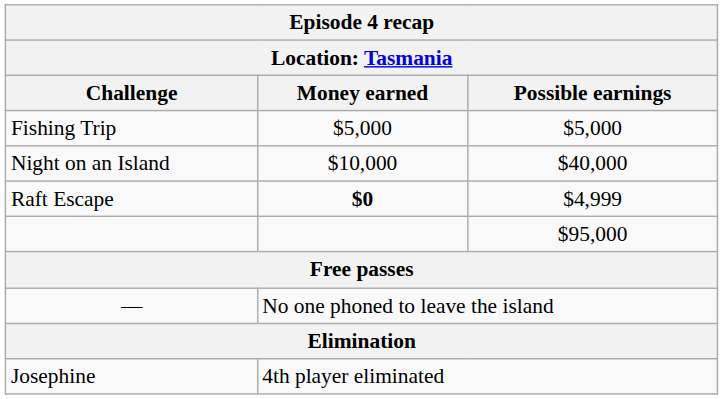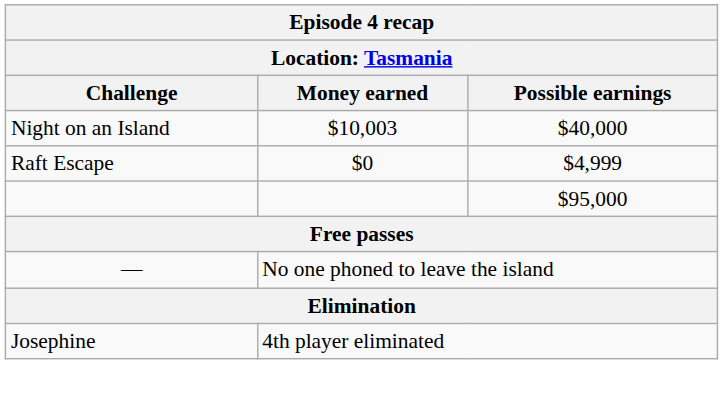- row: Fishing Trip | $5,000 | $5,000
Night on an Island | Money earned: $10,000 -> $10,003
Raft Escape | Money earned: bold -> normal
